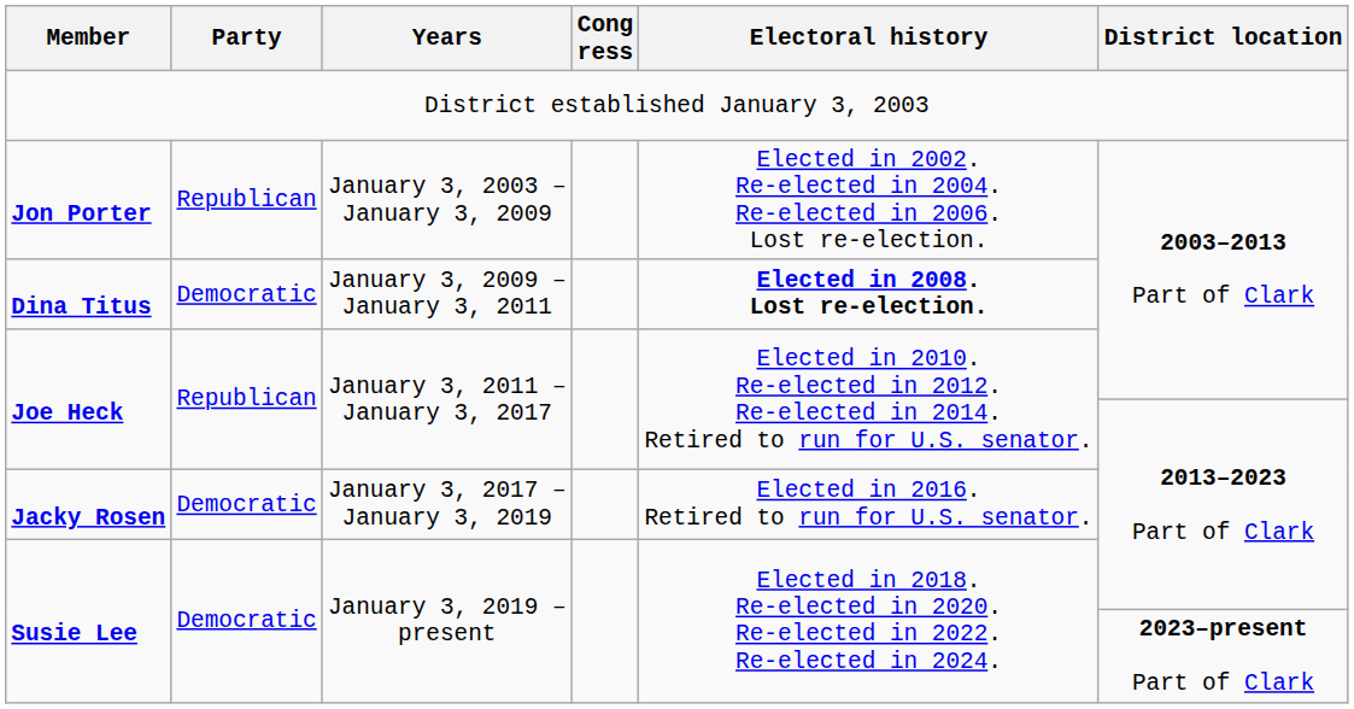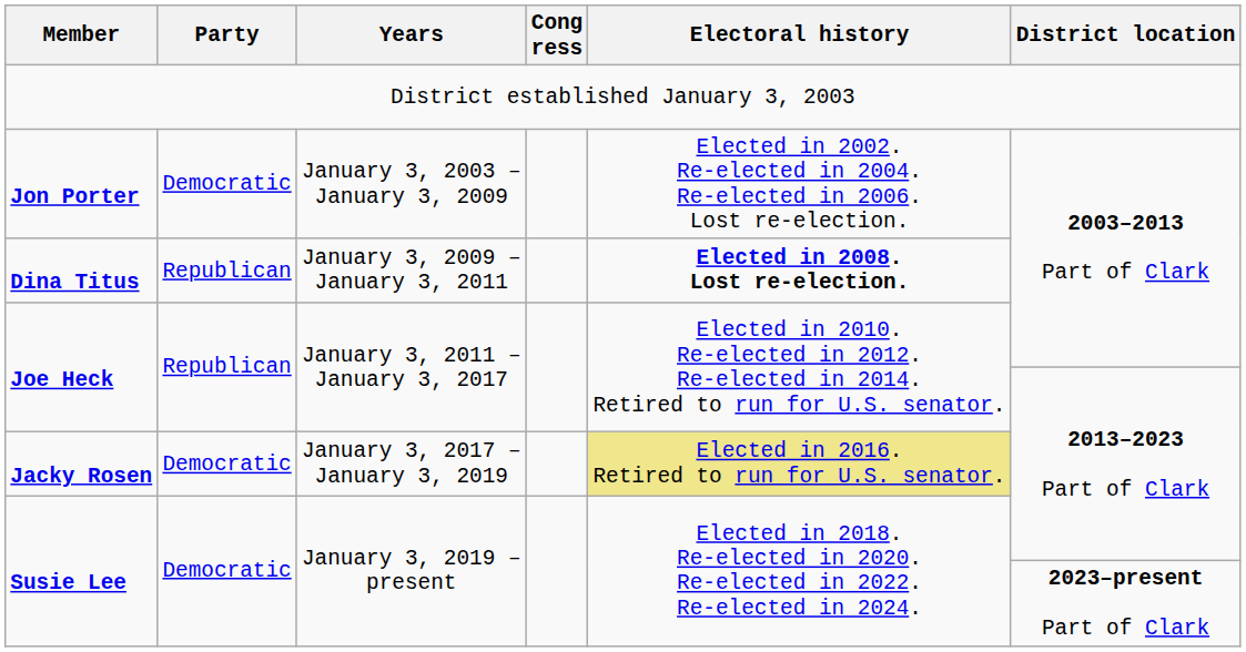Jon Porter | Party: Republican -> Democratic
Dina Titus | Party: Democratic -> Republican
Jacky Rosen | Electoral history: no background -> khaki background
